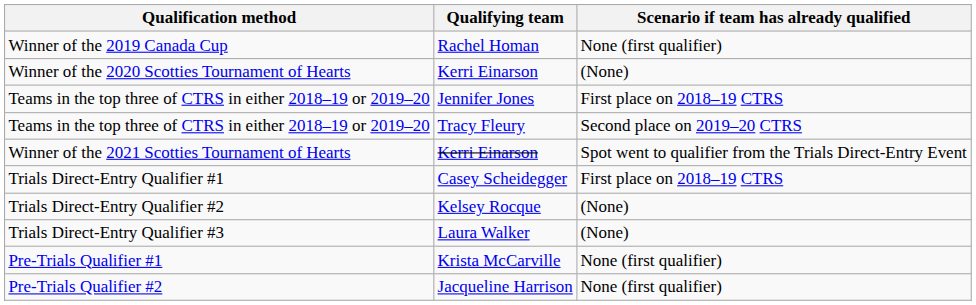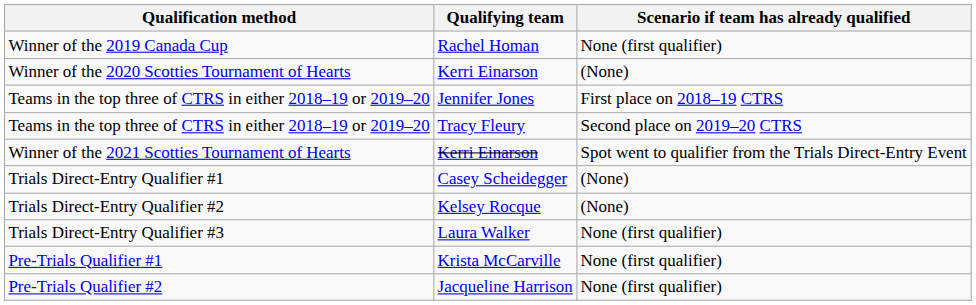Trials Direct-Entry Qualifier #1 | Scenario if team has already qualified: First place on 2018–19 CTRS -> (None)
Trials Direct-Entry Qualifier #3 | Scenario if team has already qualified: (None) -> None (first qualifier)
